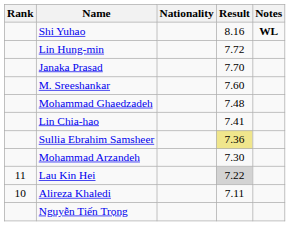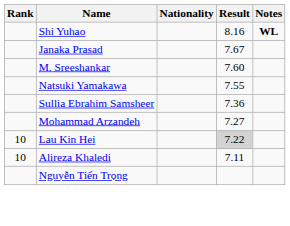- row: Lin Hung-min | 7.72
Janaka Prasad | Result: 7.70 -> 7.67
+ row: Natsuki Yamakawa | 7.55
- row: Mohammad Ghaedzadeh | 7.48
- row: Lin Chia-hao | 7.41
Sullia Ebrahim Samsheer | Result: khaki background -> no background
Mohammad Arzandeh | Result: 7.30 -> 7.27
Lau Kin Hei | Rank: 11 -> 10
